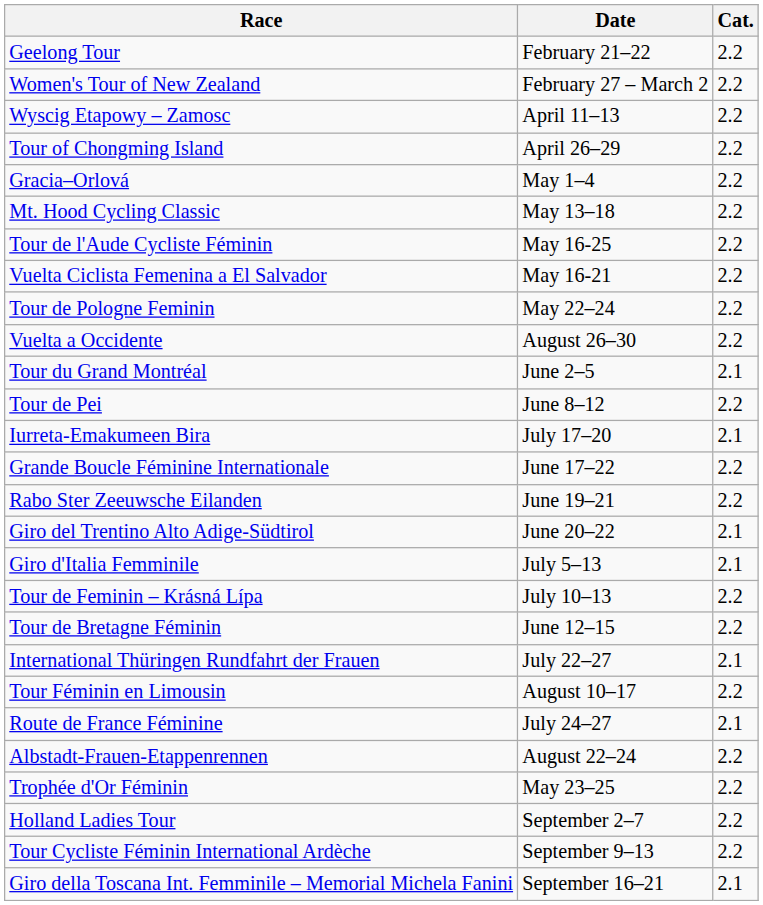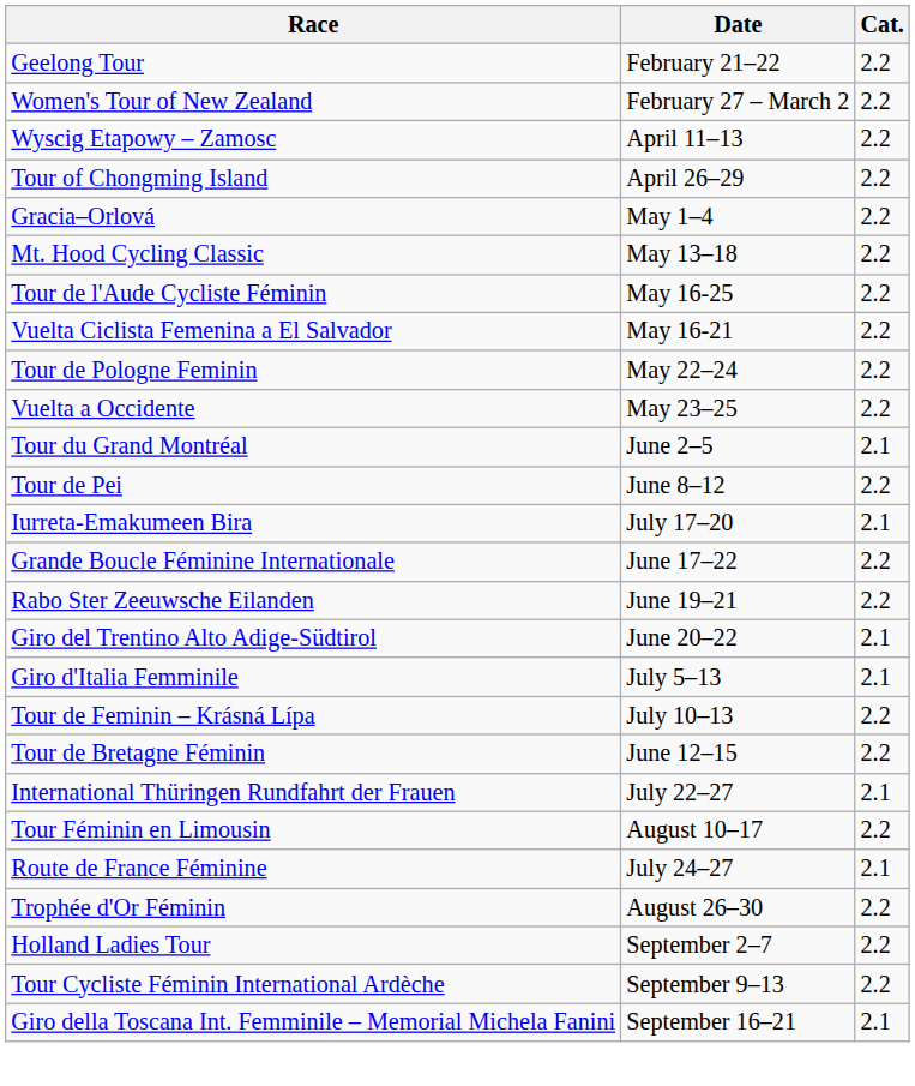Vuelta a Occidente | Date: August 26–30 -> May 23–25
- row: Albstadt-Frauen-Etappenrennen | August 22–24 | 2.2
Trophée d'Or Féminin | Date: May 23–25 -> August 26–30
